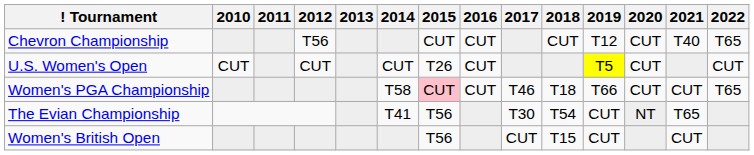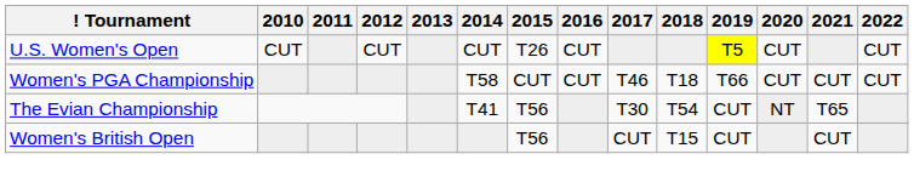- row: Chevron Championship | T56 | CUT | CUT | CUT | T12 | CUT | T40 | T65
Women's PGA Championship | 2015: pink background -> no background
Women's PGA Championship | 2022: T65 -> CUT
